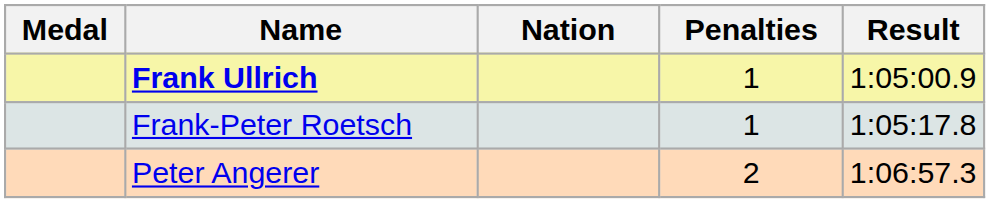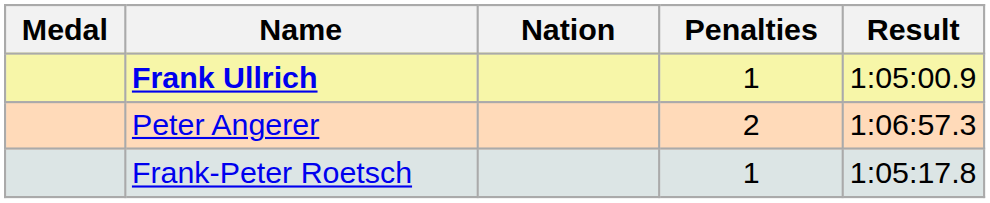rows swapped: Frank-Peter Roetsch <-> Peter Angerer
